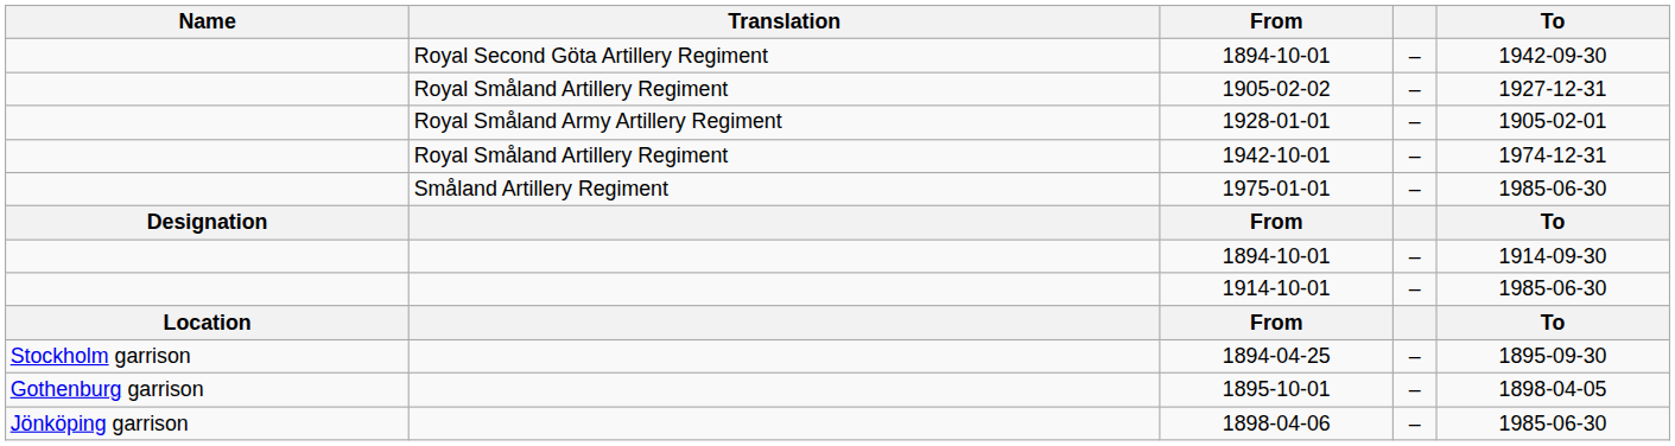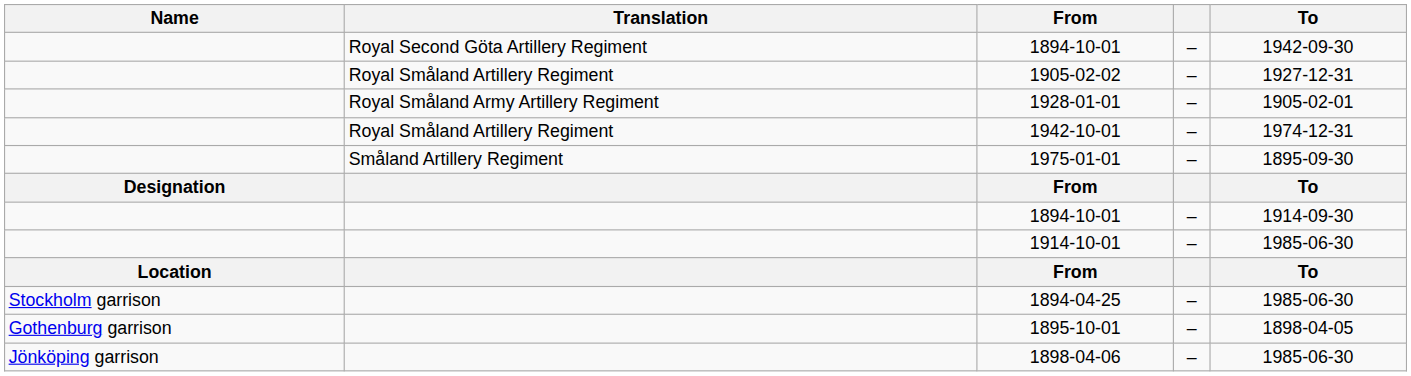1975-01-01 | To: 1985-06-30 -> 1895-09-30
1894-04-25 | To: 1895-09-30 -> 1985-06-30
